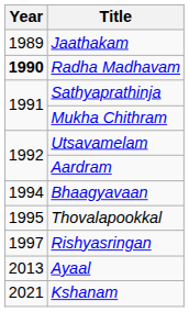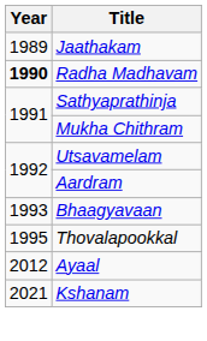Bhaagyavaan | Year: 1994 -> 1993
- row: 1997 | Rishyasringan
Ayaal | Year: 2013 -> 2012
